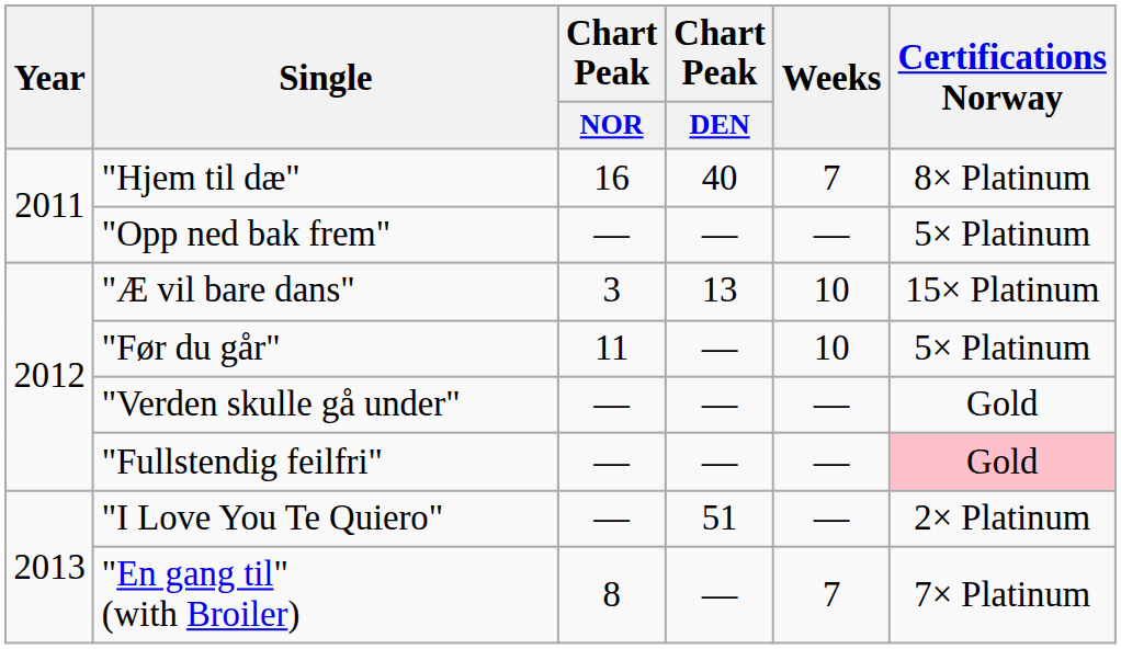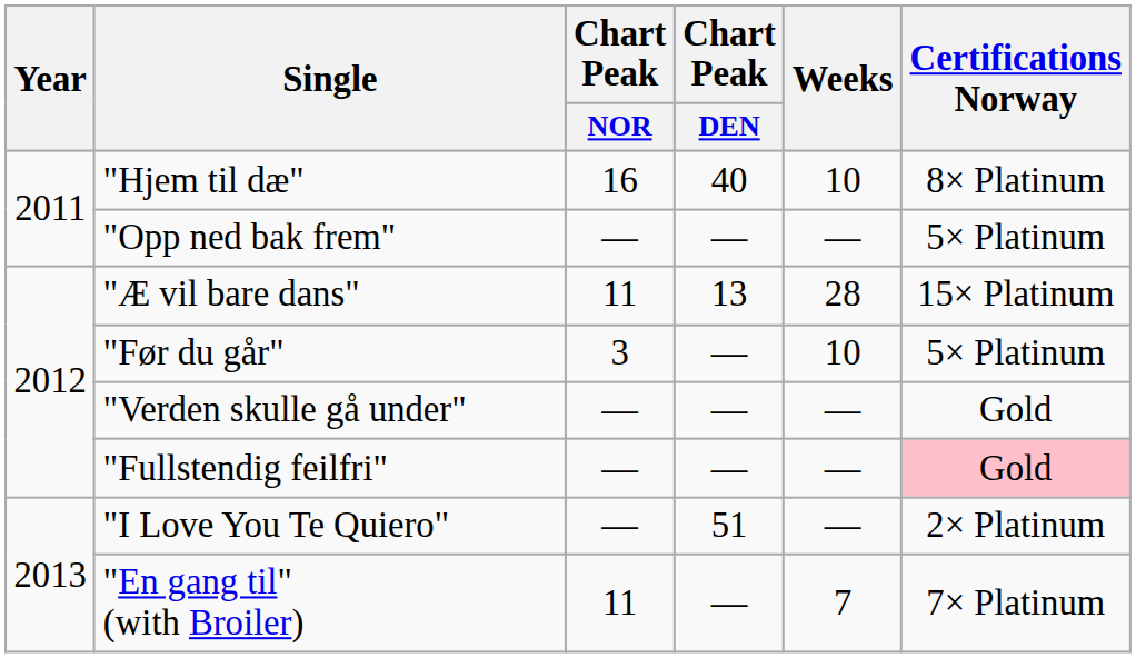"Hjem til dæ" | Weeks: 7 -> 10
"Æ vil bare dans" | Chart Peak / NOR: 3 -> 11
"Æ vil bare dans" | Weeks: 10 -> 28
"Før du går" | Chart Peak / NOR: 11 -> 3
"En gang til" (with Broiler) | Chart Peak / NOR: 8 -> 11
